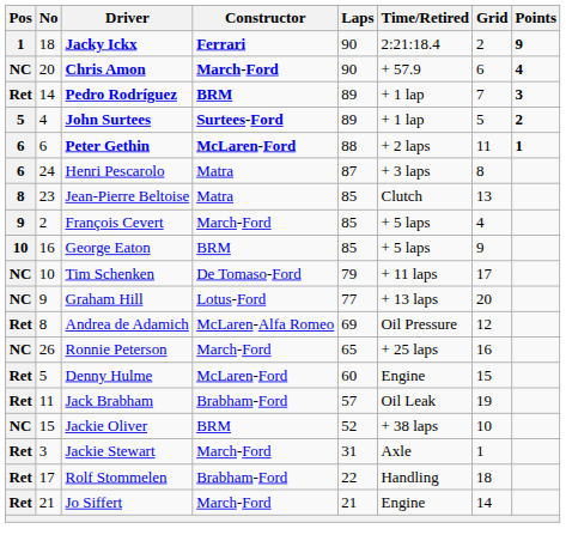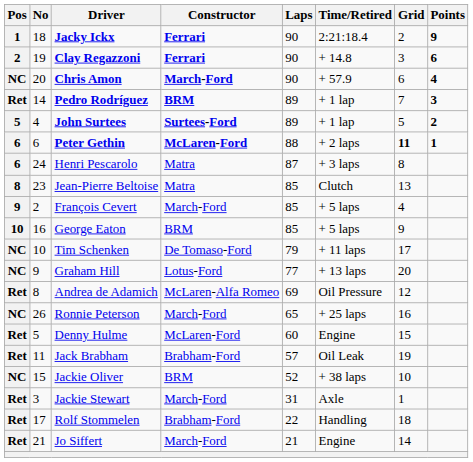+ row: 2 | 19 | Clay Regazzoni | Ferrari | 90 | + 14.8 | 3 | 6
Peter Gethin | Grid: normal -> bold
